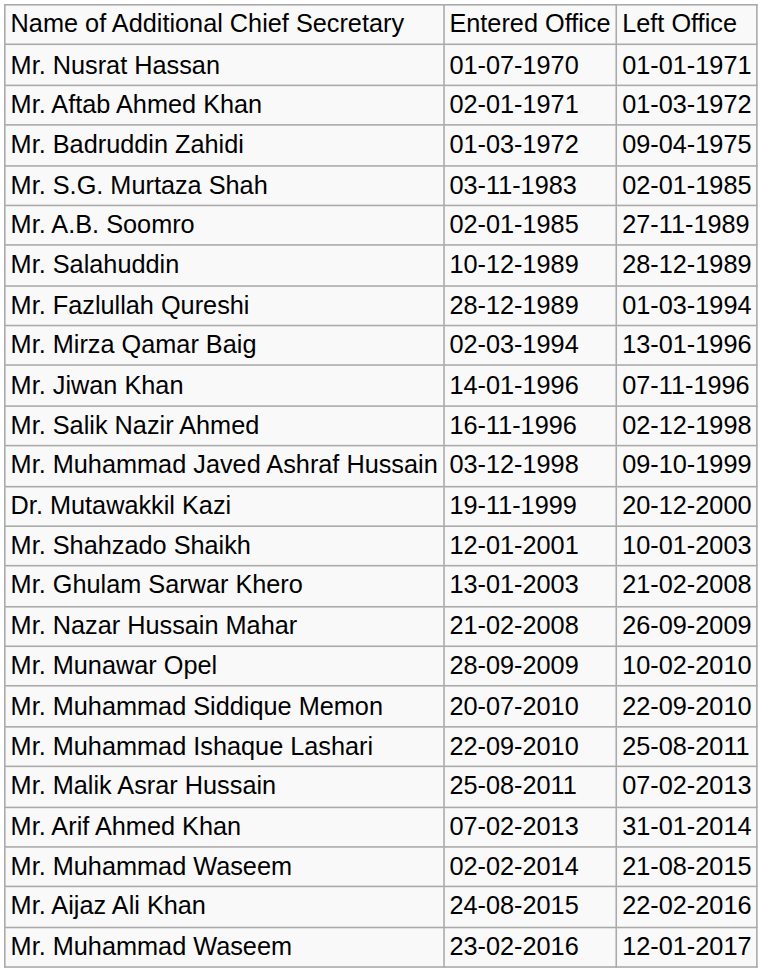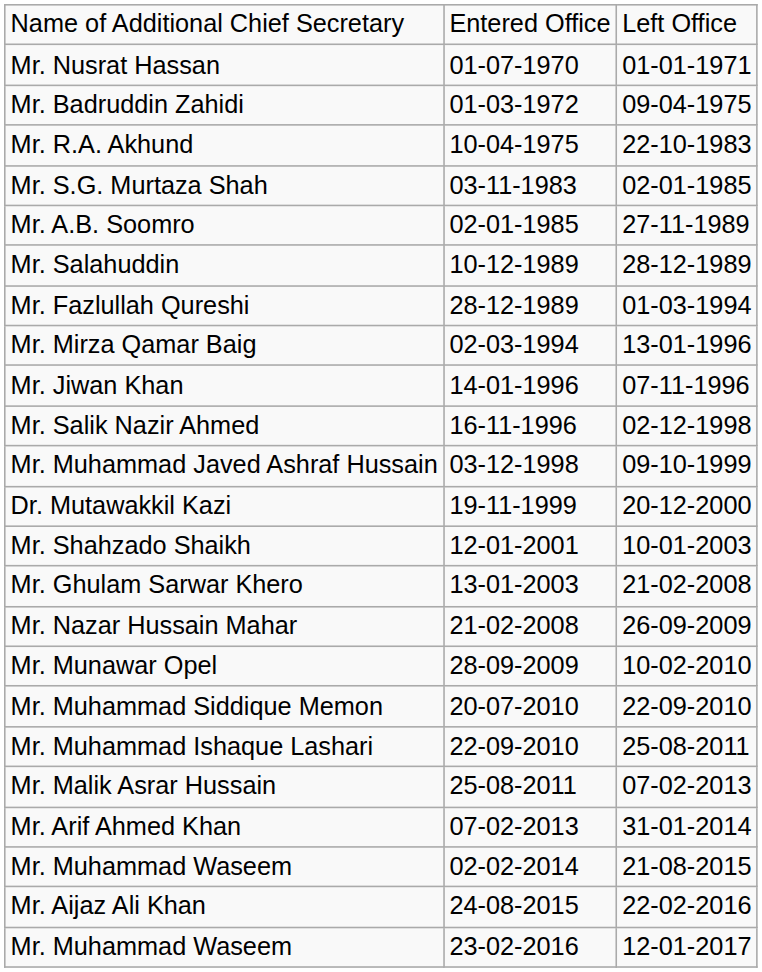- row: Mr. Aftab Ahmed Khan | 02-01-1971 | 01-03-1972
+ row: Mr. R.A. Akhund | 10-04-1975 | 22-10-1983
